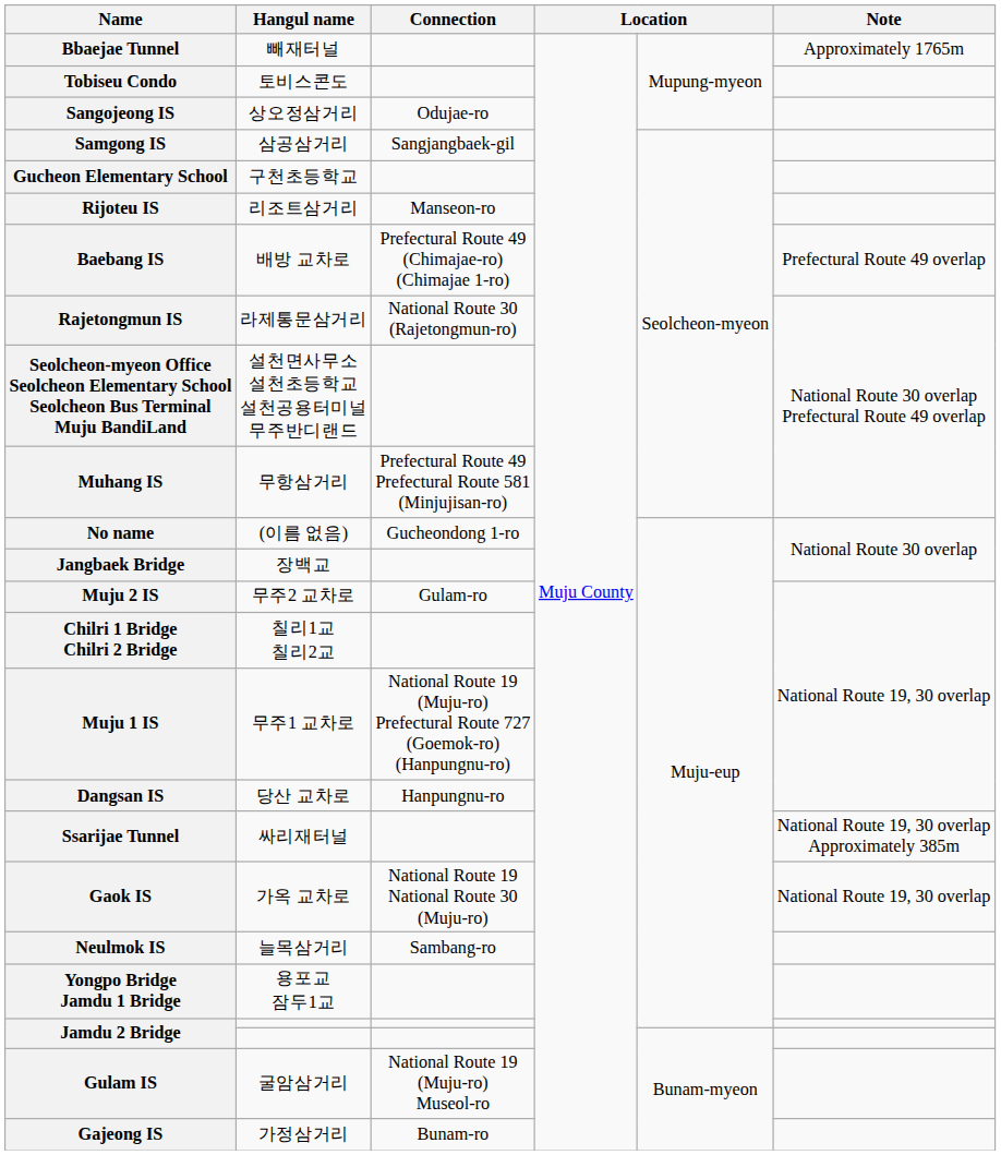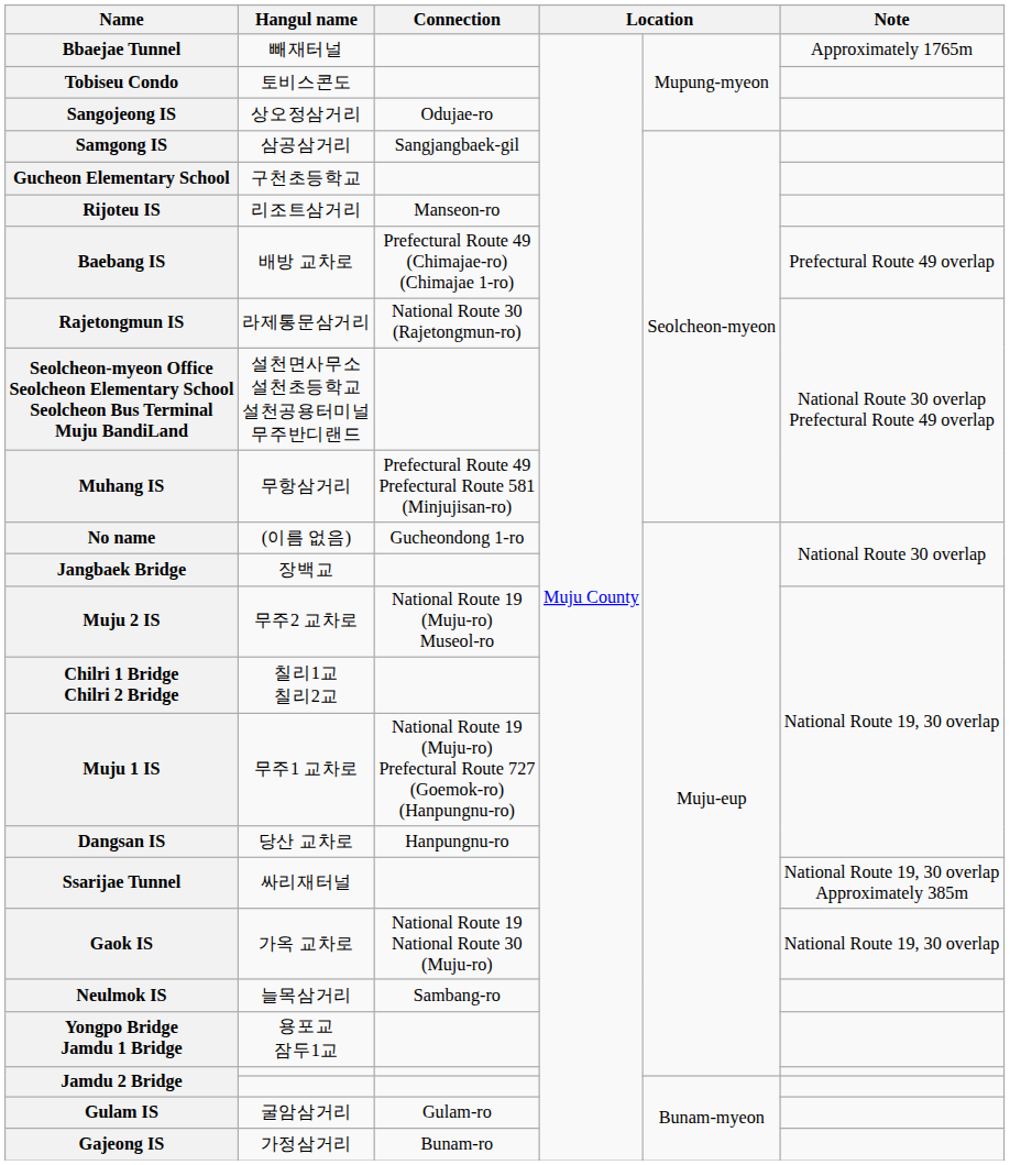Muju 2 IS | Connection: Gulam-ro -> National Route 19 (Muju-ro) Museol-ro
Gulam IS | Connection: National Route 19 (Muju-ro) Museol-ro -> Gulam-ro
